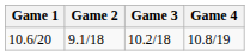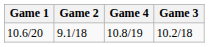columns swapped: Game 3 <-> Game 4
